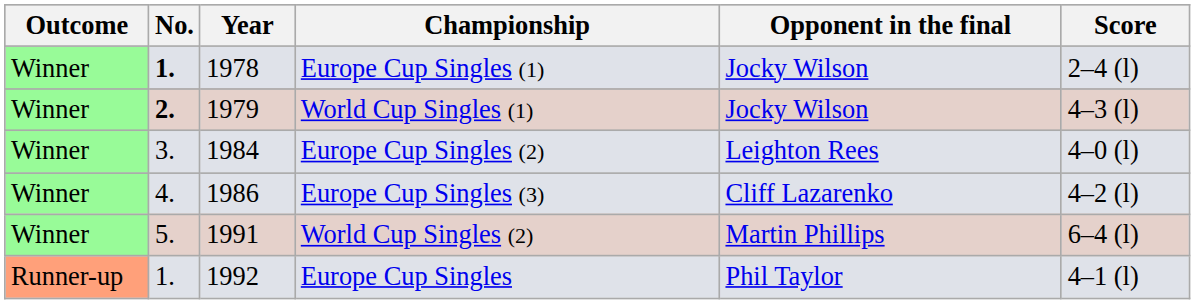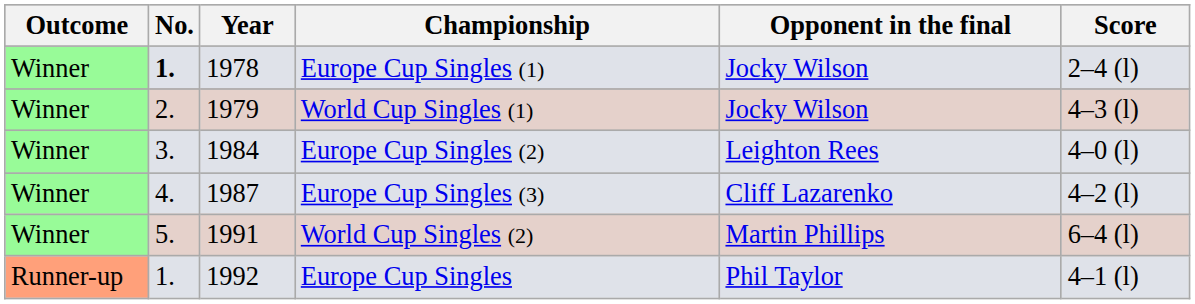World Cup Singles (1) | No.: bold -> normal
Europe Cup Singles (3) | Year: 1986 -> 1987
